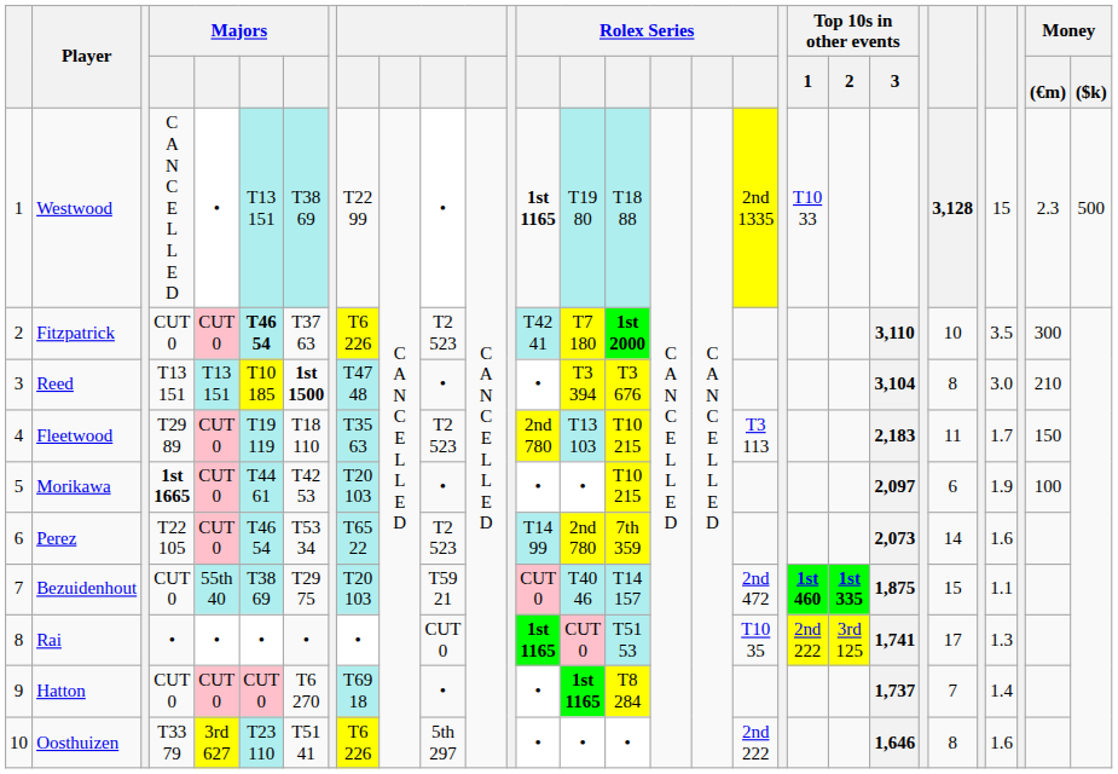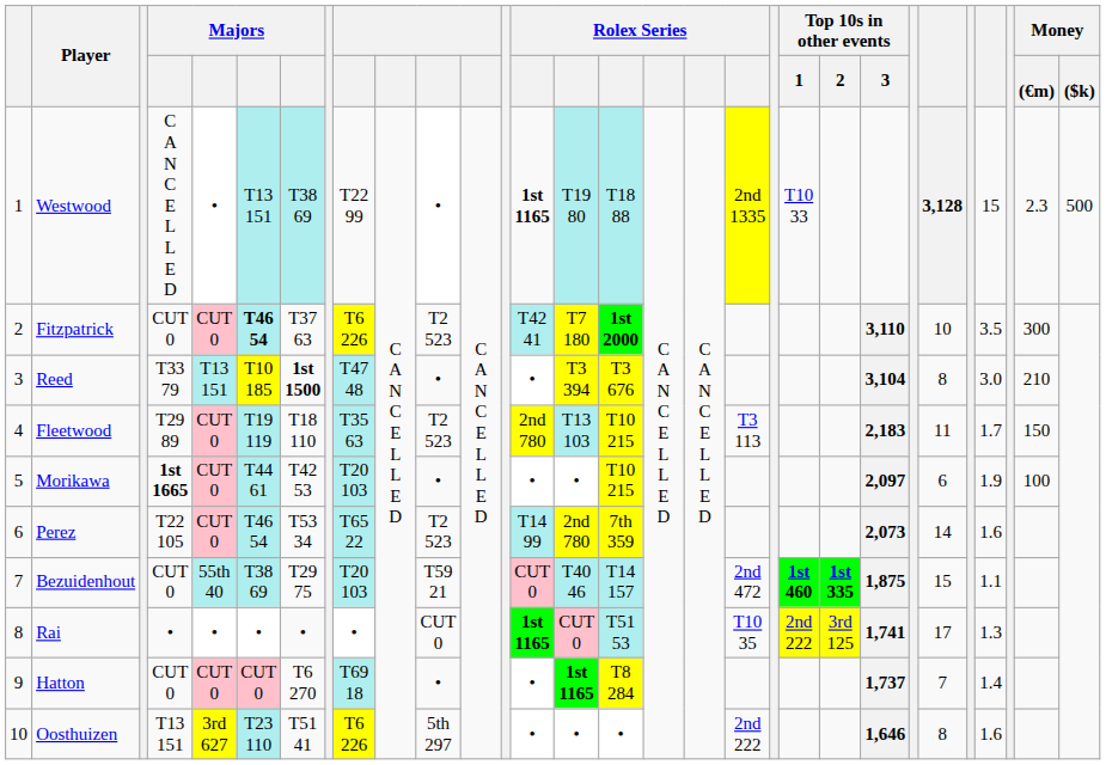Reed | column 4: T13 151 -> T33 79
Oosthuizen | column 4: T33 79 -> T13 151
